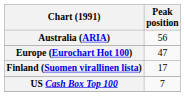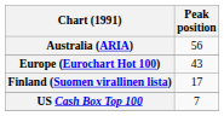Europe (Eurochart Hot 100) | Peak position: 47 -> 43
